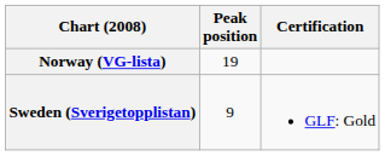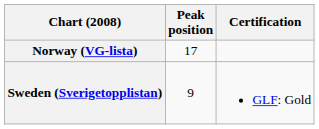Norway (VG-lista) | Peak position: 19 -> 17
